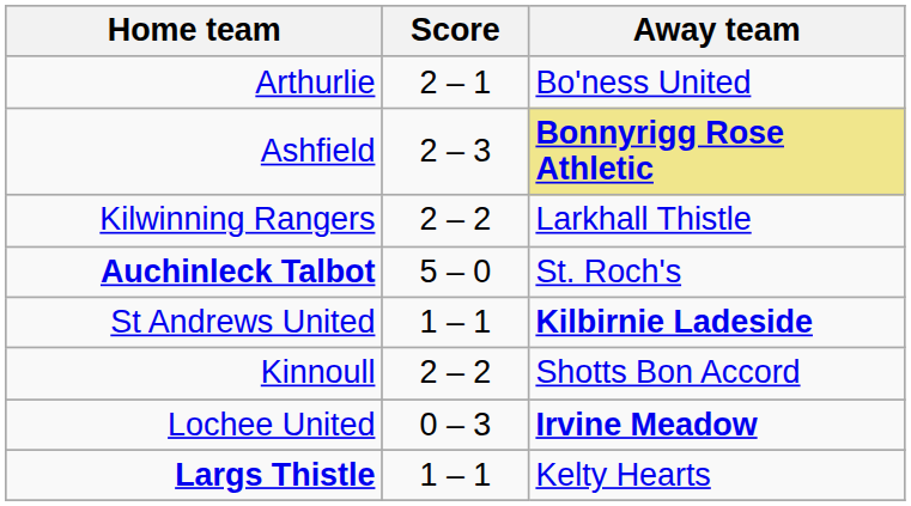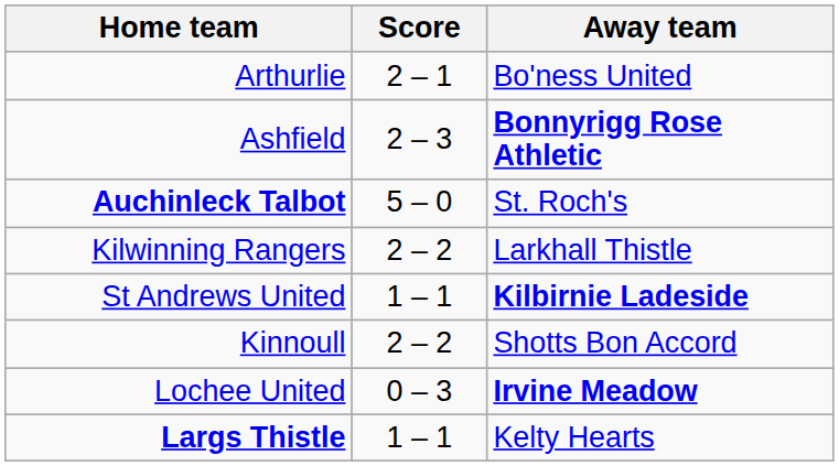Ashfield | Away team: khaki background -> no background
rows swapped: Auchinleck Talbot <-> Kilwinning Rangers
